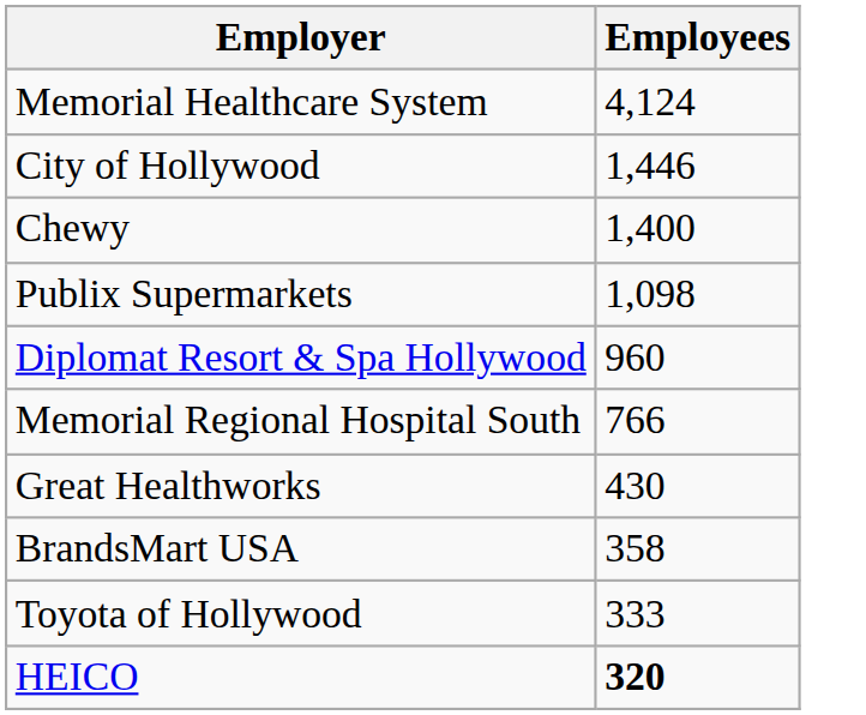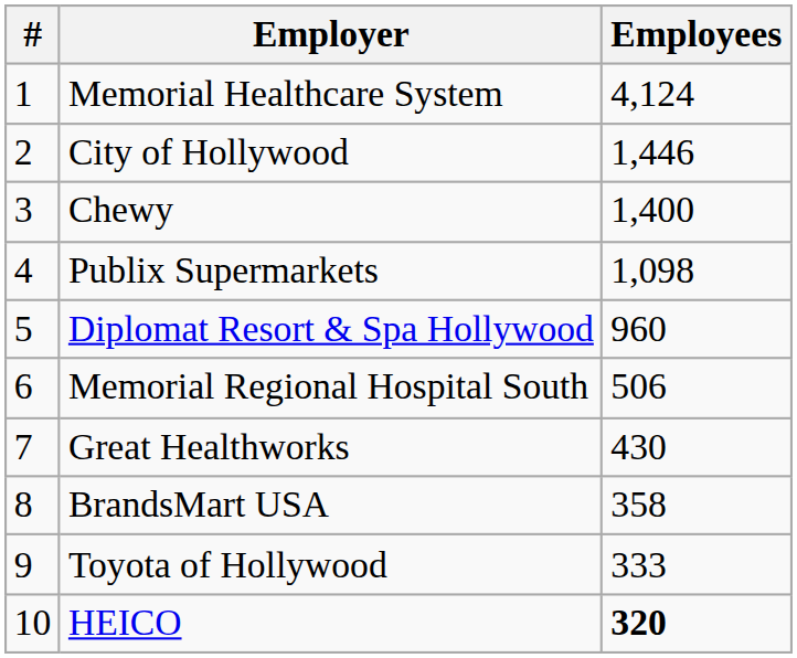+ column: # | 1 | 2 | 3 | 4 | 5 | 6 | 7 | 8 | 9 | 10
Memorial Regional Hospital South | Employees: 766 -> 506
